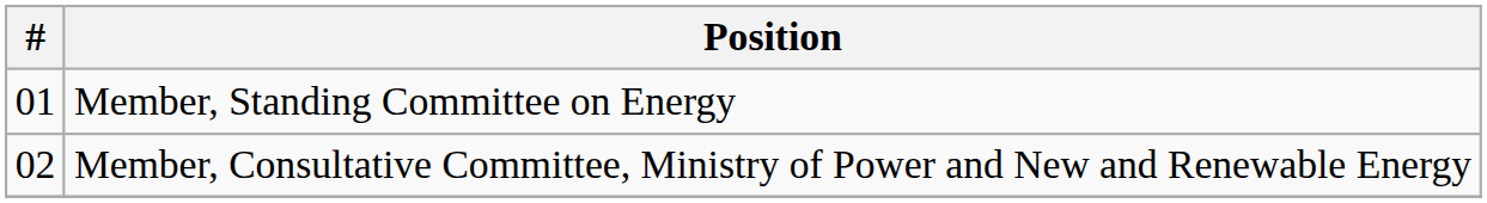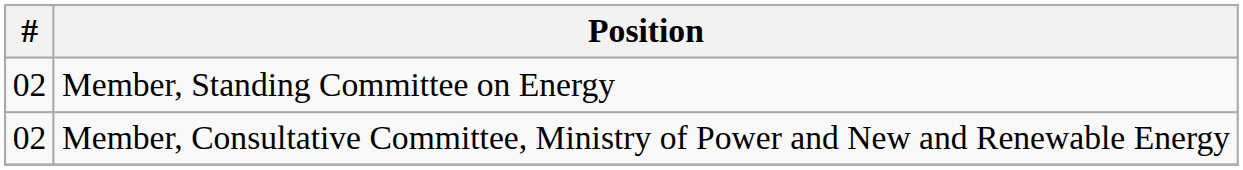Member, Standing Committee on Energy | #: 01 -> 02
